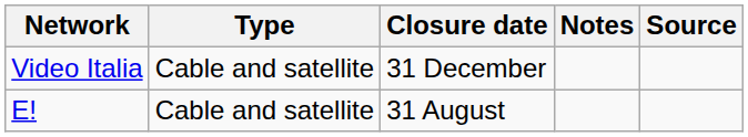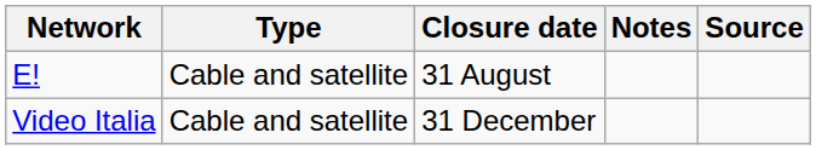rows swapped: Video Italia <-> E!
